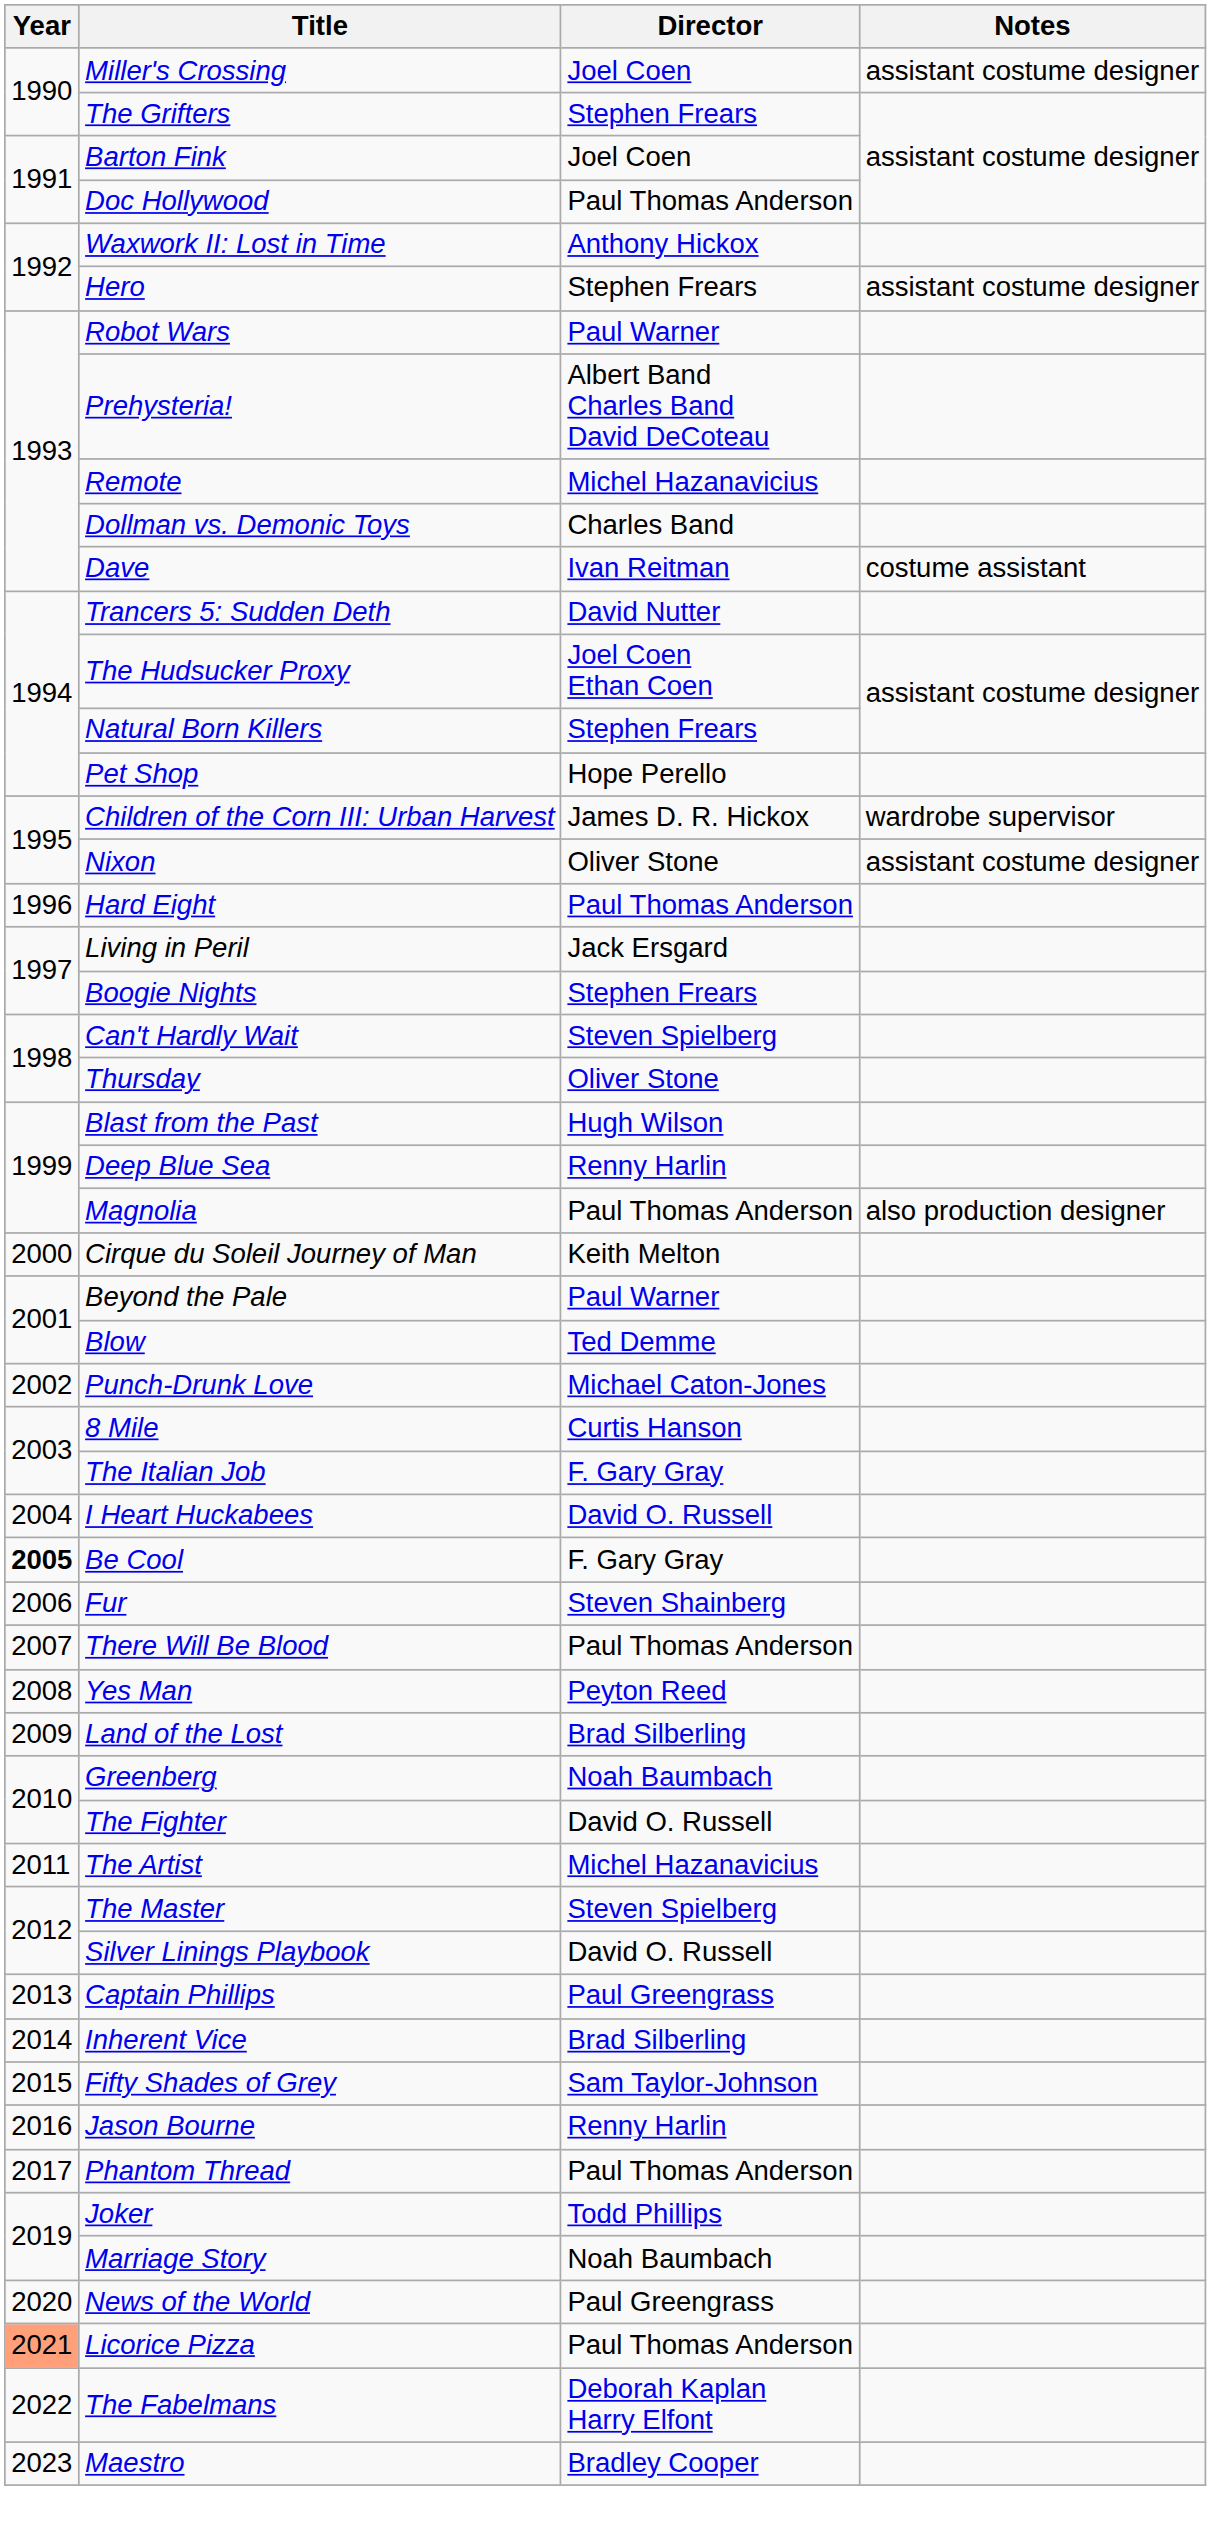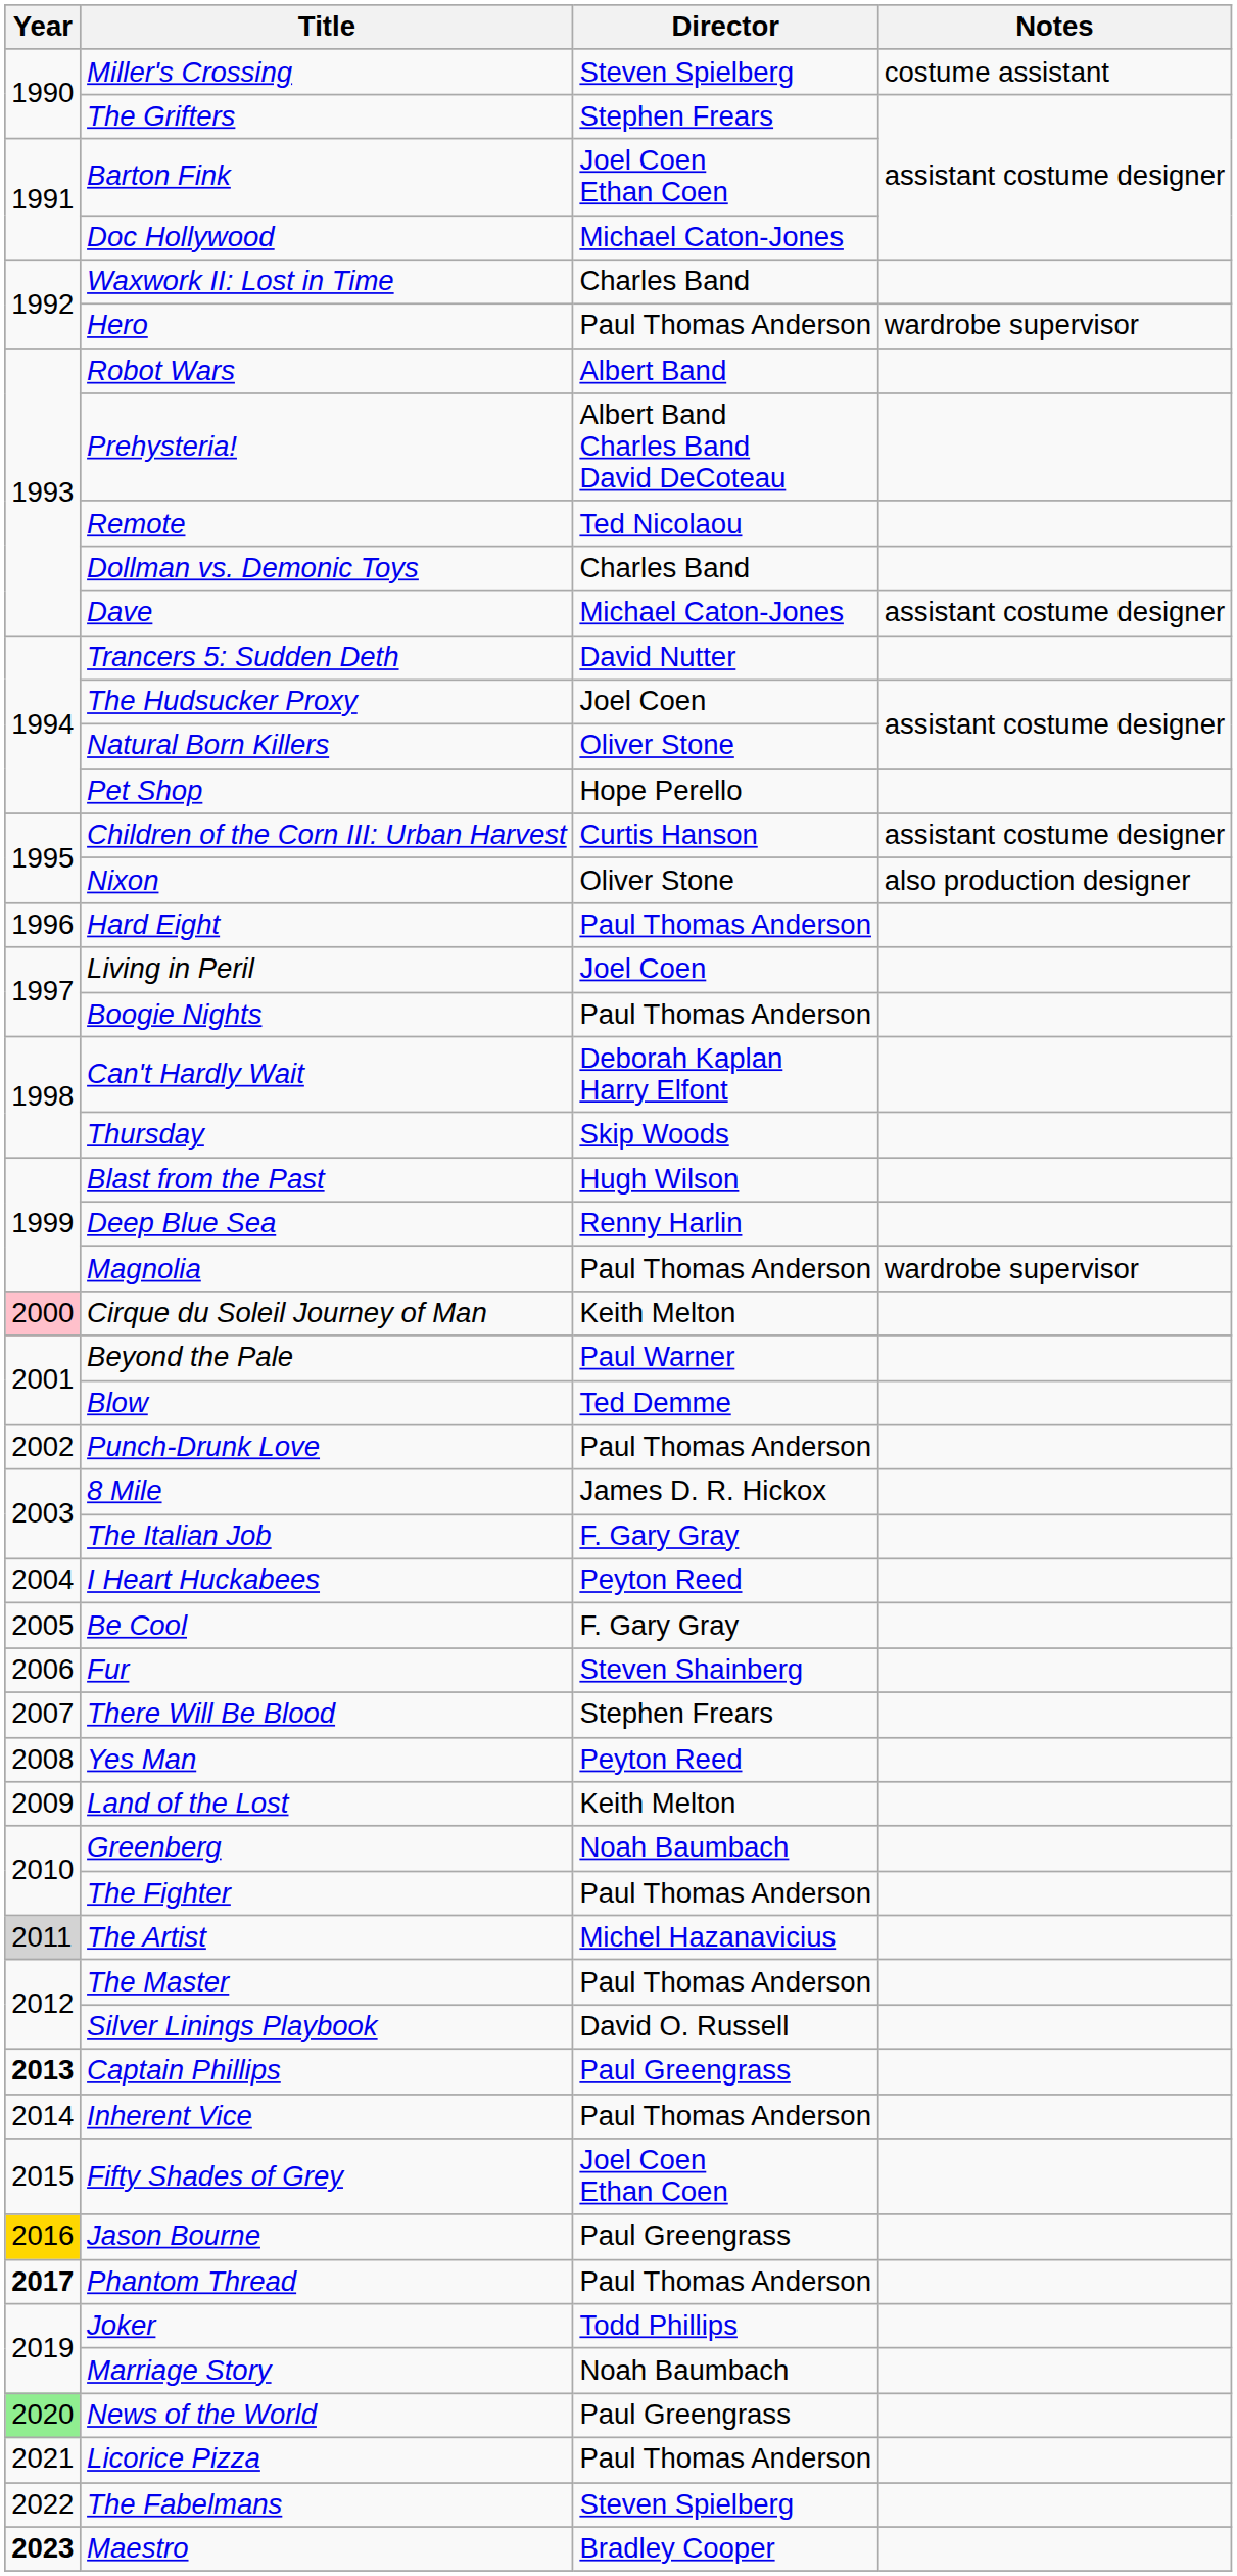Miller's Crossing | Director: Joel Coen -> Steven Spielberg
Miller's Crossing | Notes: assistant costume designer -> costume assistant
Barton Fink | Director: Joel Coen -> Joel Coen Ethan Coen
Doc Hollywood | Director: Paul Thomas Anderson -> Michael Caton-Jones
Waxwork II: Lost in Time | Director: Anthony Hickox -> Charles Band
Hero | Director: Stephen Frears -> Paul Thomas Anderson
Hero | Notes: assistant costume designer -> wardrobe supervisor
Robot Wars | Director: Paul Warner -> Albert Band
Remote | Director: Michel Hazanavicius -> Ted Nicolaou
Dave | Director: Ivan Reitman -> Michael Caton-Jones
Dave | Notes: costume assistant -> assistant costume designer
The Hudsucker Proxy | Director: Joel Coen Ethan Coen -> Joel Coen
Natural Born Killers | Director: Stephen Frears -> Oliver Stone
Children of the Corn III: Urban Harvest | Director: James D. R. Hickox -> Curtis Hanson
Children of the Corn III: Urban Harvest | Notes: wardrobe supervisor -> assistant costume designer
Nixon | Notes: assistant costume designer -> also production designer
Living in Peril | Director: Jack Ersgard -> Joel Coen
Boogie Nights | Director: Stephen Frears -> Paul Thomas Anderson
Can't Hardly Wait | Director: Steven Spielberg -> Deborah Kaplan Harry Elfont
Thursday | Director: Oliver Stone -> Skip Woods
Magnolia | Notes: also production designer -> wardrobe supervisor
Cirque du Soleil Journey of Man | Year: no background -> pink background
Punch-Drunk Love | Director: Michael Caton-Jones -> Paul Thomas Anderson
8 Mile | Director: Curtis Hanson -> James D. R. Hickox
I Heart Huckabees | Director: David O. Russell -> Peyton Reed
Be Cool | Year: bold -> normal
There Will Be Blood | Director: Paul Thomas Anderson -> Stephen Frears
Land of the Lost | Director: Brad Silberling -> Keith Melton
The Fighter | Director: David O. Russell -> Paul Thomas Anderson
The Artist | Year: no background -> lightgrey background
The Master | Director: Steven Spielberg -> Paul Thomas Anderson
Captain Phillips | Year: normal -> bold
Inherent Vice | Director: Brad Silberling -> Paul Thomas Anderson
Fifty Shades of Grey | Director: Sam Taylor-Johnson -> Joel Coen Ethan Coen
Jason Bourne | Year: no background -> gold background
Jason Bourne | Director: Renny Harlin -> Paul Greengrass
Phantom Thread | Year: normal -> bold
News of the World | Year: no background -> lightgreen background
Licorice Pizza | Year: lightsalmon background -> no background
The Fabelmans | Director: Deborah Kaplan Harry Elfont -> Steven Spielberg
Maestro | Year: normal -> bold
